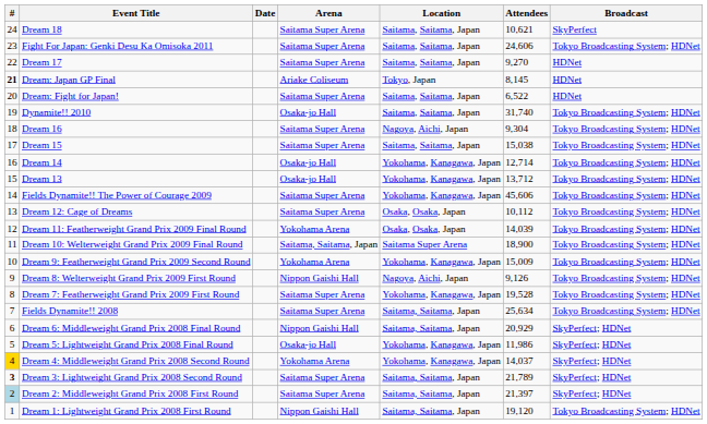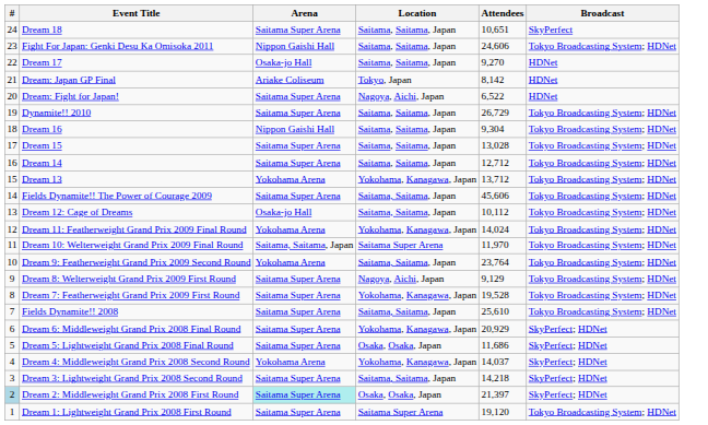- column: Date
Dream 18 | Attendees: 10,621 -> 10,651
Fight For Japan: Genki Desu Ka Omisoka 2011 | Arena: Saitama Super Arena -> Nippon Gaishi Hall
Dream 17 | Arena: Saitama Super Arena -> Osaka-jo Hall
Dream: Japan GP Final | #: bold -> normal
Dream: Japan GP Final | Attendees: 8,145 -> 8,142
Dream: Fight for Japan! | Location: Saitama, Saitama, Japan -> Nagoya, Aichi, Japan
Dynamite!! 2010 | Arena: Osaka-jo Hall -> Saitama Super Arena
Dynamite!! 2010 | Attendees: 31,740 -> 26,729
Dream 16 | Arena: Saitama Super Arena -> Nippon Gaishi Hall
Dream 16 | Location: Nagoya, Aichi, Japan -> Saitama, Saitama, Japan
Dream 15 | Attendees: 15,038 -> 13,028
Dream 14 | Arena: Osaka-jo Hall -> Saitama Super Arena
Dream 14 | Location: Yokohama, Kanagawa, Japan -> Saitama, Saitama, Japan
Dream 14 | Attendees: 12,714 -> 12,712
Dream 13 | Arena: Osaka-jo Hall -> Yokohama Arena
Fields Dynamite!! The Power of Courage 2009 | Location: Yokohama, Kanagawa, Japan -> Saitama, Saitama, Japan
Dream 12: Cage of Dreams | Arena: Saitama Super Arena -> Osaka-jo Hall
Dream 12: Cage of Dreams | Location: Osaka, Osaka, Japan -> Saitama, Saitama, Japan
Dream 11: Featherweight Grand Prix 2009 Final Round | Location: Osaka, Osaka, Japan -> Yokohama, Kanagawa, Japan
Dream 11: Featherweight Grand Prix 2009 Final Round | Attendees: 14,039 -> 14,024
Dream 10: Welterweight Grand Prix 2009 Final Round | Attendees: 18,900 -> 11,970
Dream 9: Featherweight Grand Prix 2009 Second Round | Location: Yokohama, Kanagawa, Japan -> Saitama, Saitama, Japan
Dream 9: Featherweight Grand Prix 2009 Second Round | Attendees: 15,009 -> 23,764
Dream 8: Welterweight Grand Prix 2009 First Round | Arena: Nippon Gaishi Hall -> Saitama Super Arena
Dream 8: Welterweight Grand Prix 2009 First Round | Attendees: 9,126 -> 9,129
Fields Dynamite!! 2008 | Attendees: 25,634 -> 25,610
Dream 6: Middleweight Grand Prix 2008 Final Round | Arena: Nippon Gaishi Hall -> Saitama Super Arena
Dream 6: Middleweight Grand Prix 2008 Final Round | Location: Saitama, Saitama, Japan -> Yokohama, Kanagawa, Japan
Dream 5: Lightweight Grand Prix 2008 Final Round | Arena: Osaka-jo Hall -> Saitama Super Arena
Dream 5: Lightweight Grand Prix 2008 Final Round | Location: Yokohama, Kanagawa, Japan -> Osaka, Osaka, Japan
Dream 5: Lightweight Grand Prix 2008 Final Round | Attendees: 11,986 -> 11,686
Dream 4: Middleweight Grand Prix 2008 Second Round | #: gold background -> no background
Dream 3: Lightweight Grand Prix 2008 Second Round | #: bold -> normal
Dream 3: Lightweight Grand Prix 2008 Second Round | Attendees: 21,789 -> 14,218
Dream 2: Middleweight Grand Prix 2008 First Round | Arena: no background -> paleturquoise background
Dream 2: Middleweight Grand Prix 2008 First Round | Location: Saitama, Saitama, Japan -> Osaka, Osaka, Japan
Dream 1: Lightweight Grand Prix 2008 First Round | Arena: Nippon Gaishi Hall -> Saitama Super Arena
Dream 1: Lightweight Grand Prix 2008 First Round | Location: Saitama, Saitama, Japan -> Saitama Super Arena
